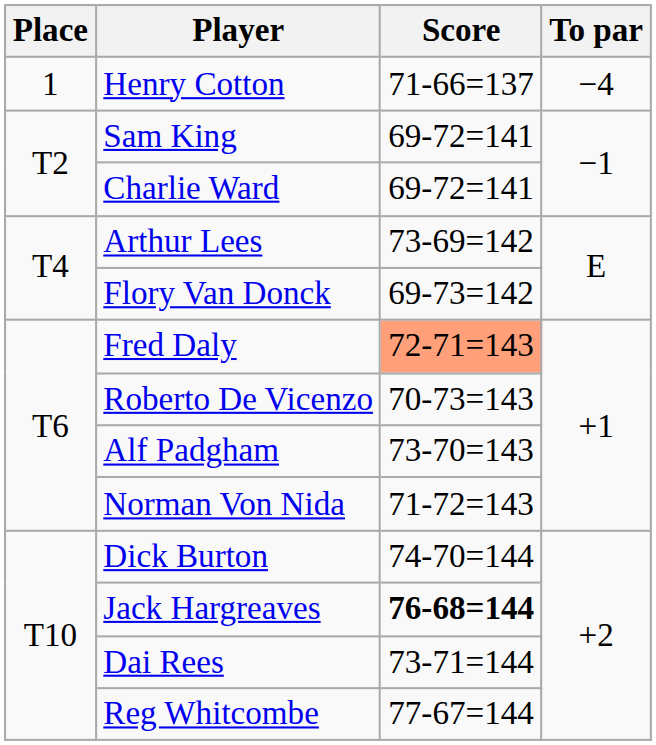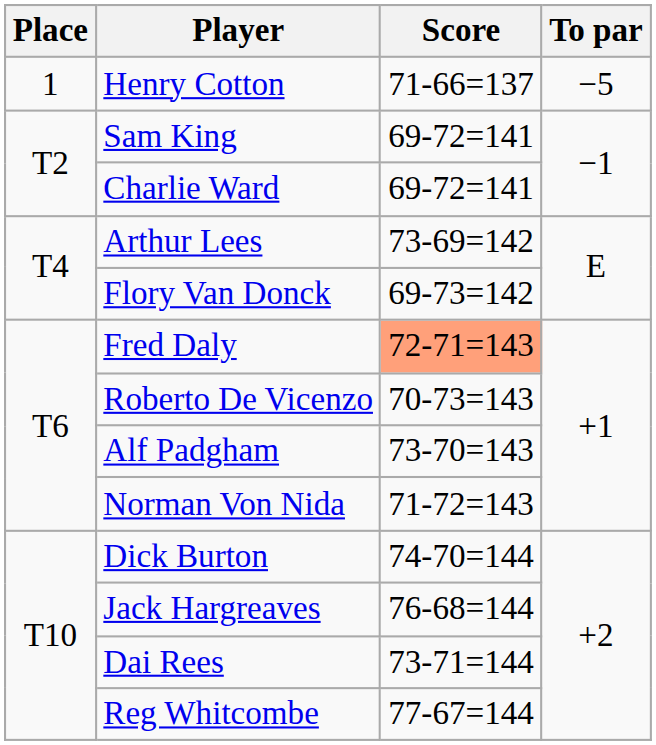Henry Cotton | To par: −4 -> −5
Jack Hargreaves | Score: bold -> normal
